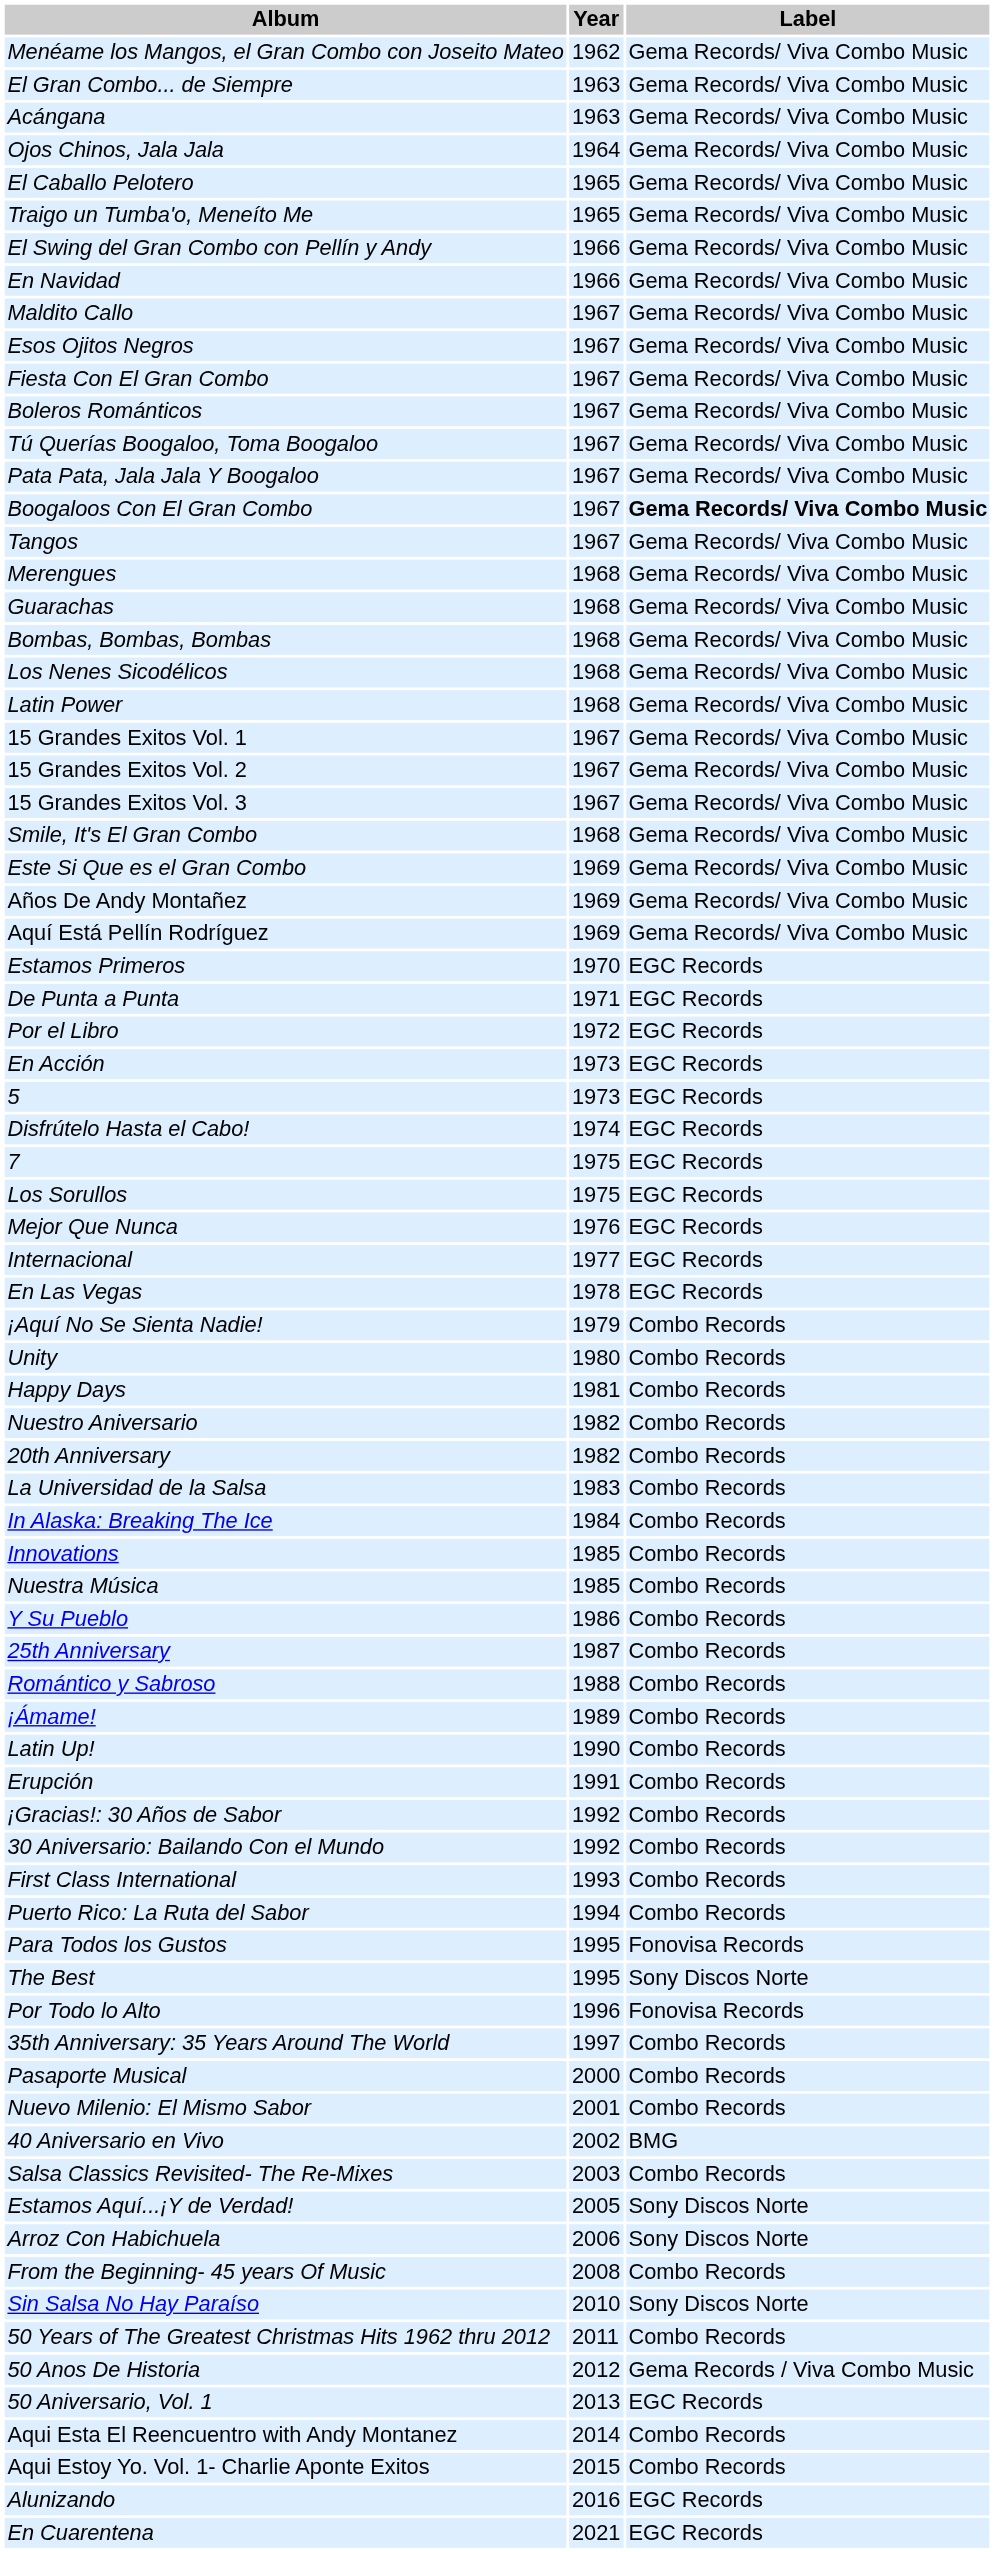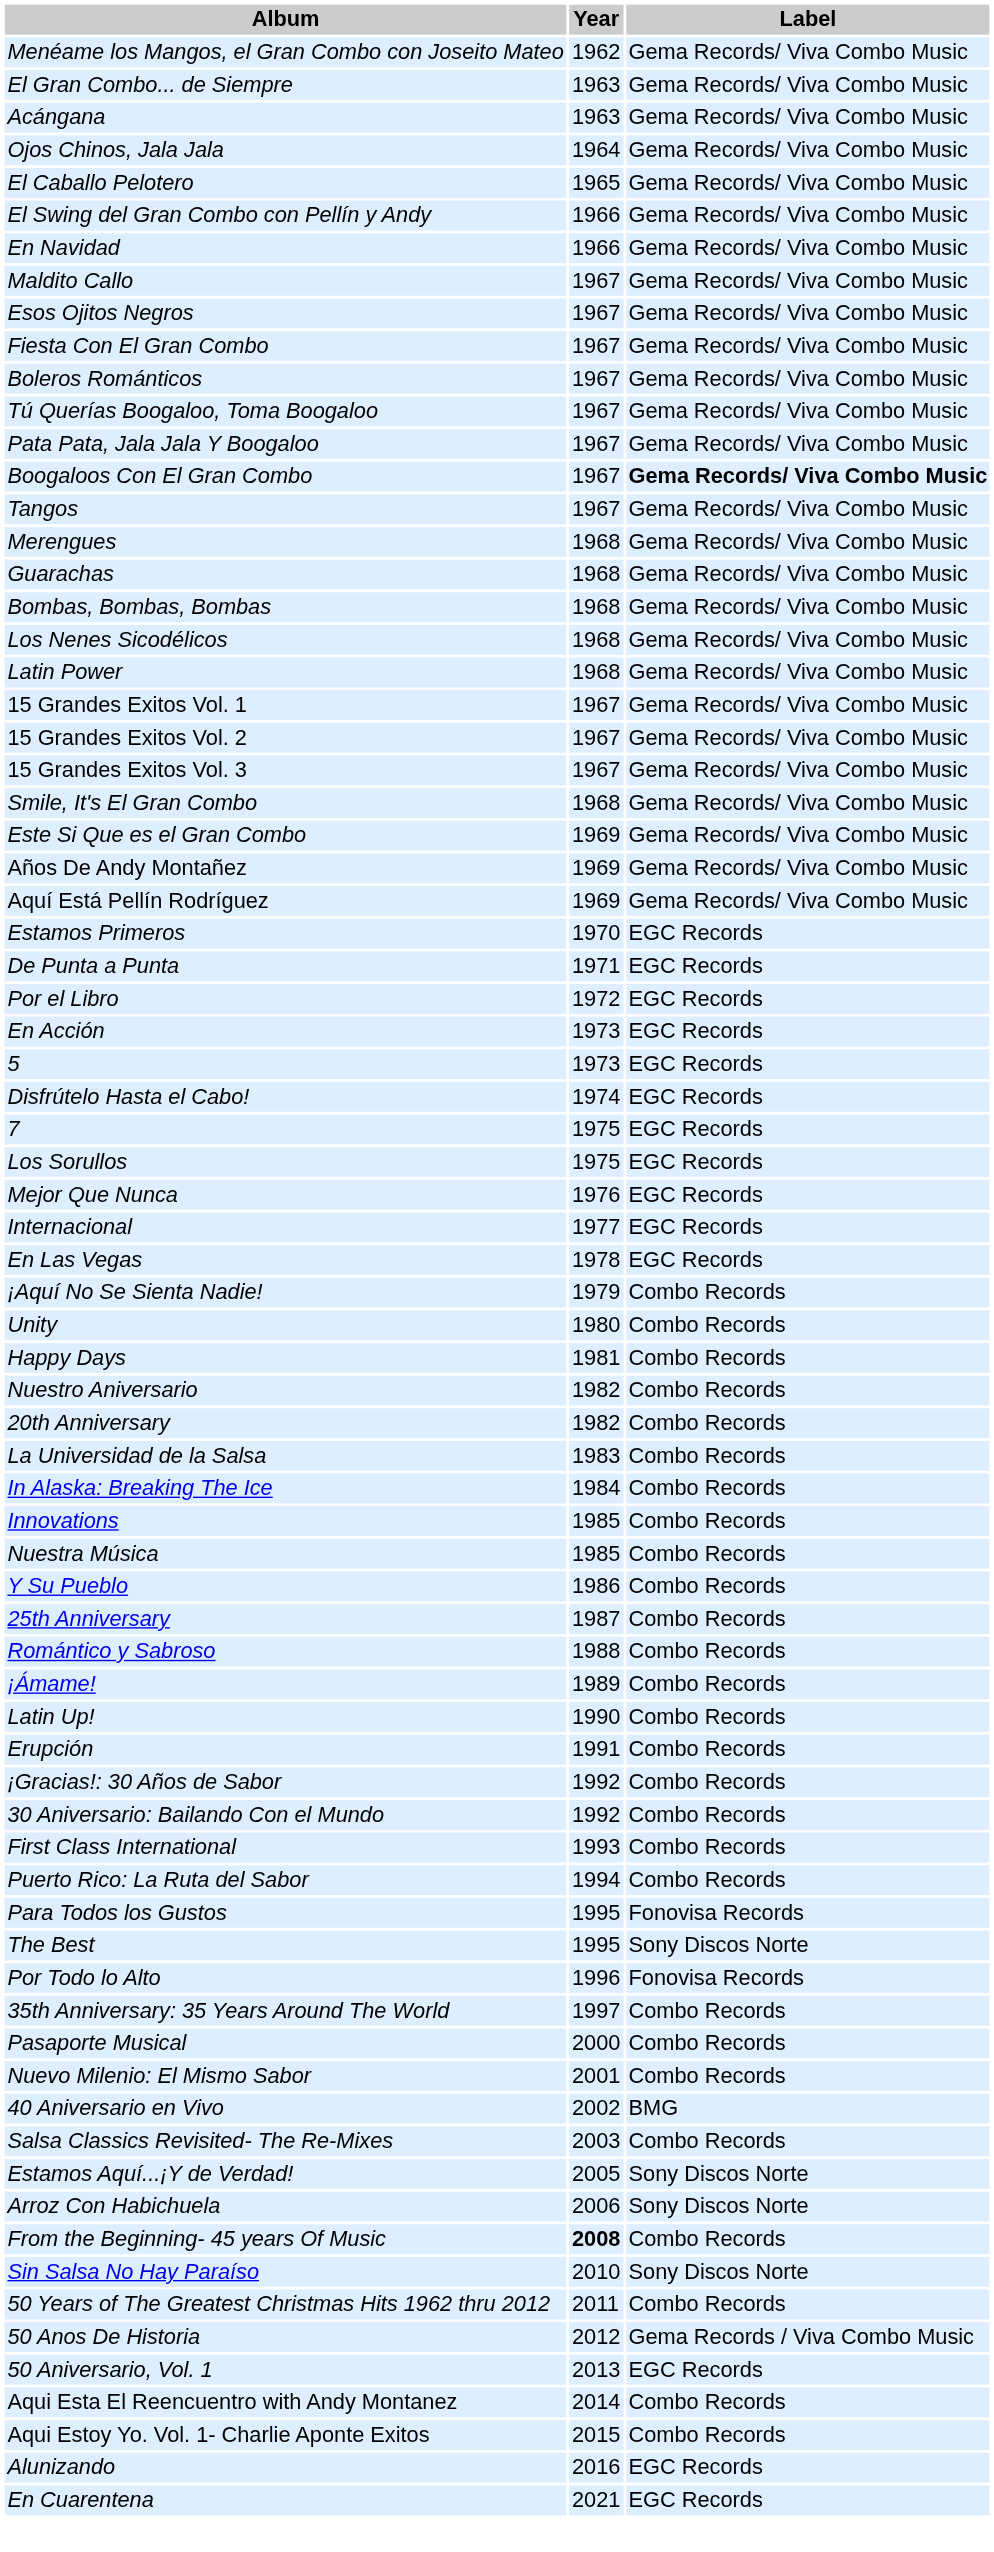- row: Traigo un Tumba'o, Meneíto Me | 1965 | Gema Records/ Viva Combo Music
From the Beginning- 45 years Of Music | Year: normal -> bold
